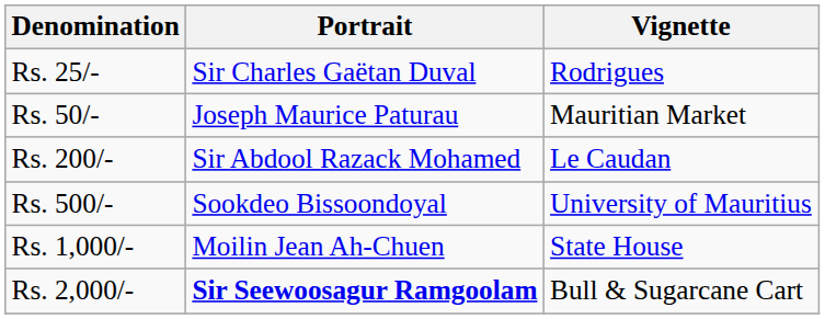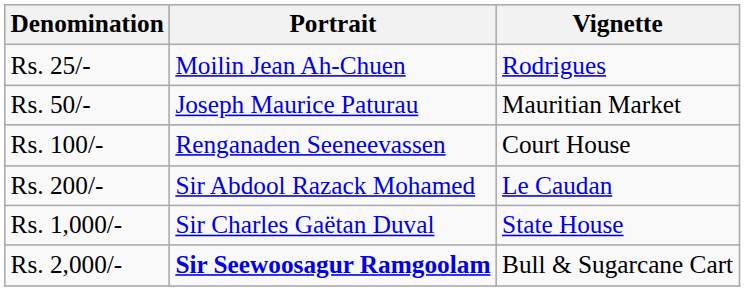Rs. 25/- | Portrait: Sir Charles Gaëtan Duval -> Moilin Jean Ah-Chuen
+ row: Rs. 100/- | Renganaden Seeneevassen | Court House
- row: Rs. 500/- | Sookdeo Bissoondoyal | University of Mauritius
Rs. 1,000/- | Portrait: Moilin Jean Ah-Chuen -> Sir Charles Gaëtan Duval
